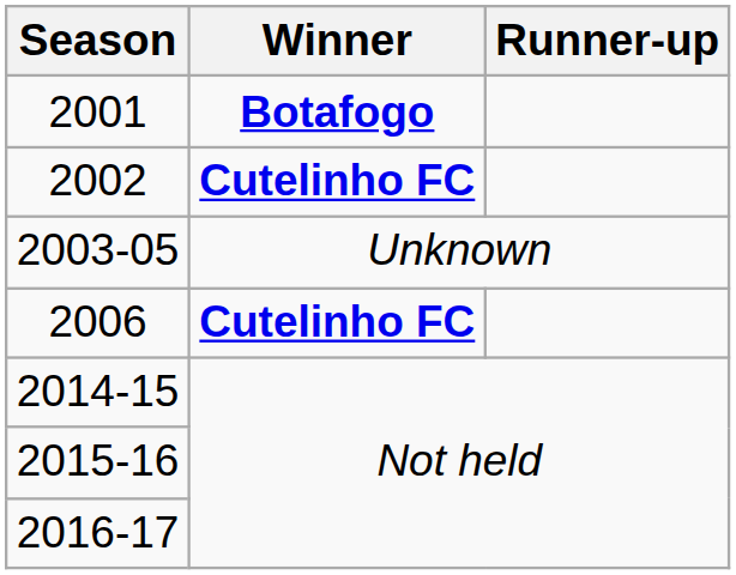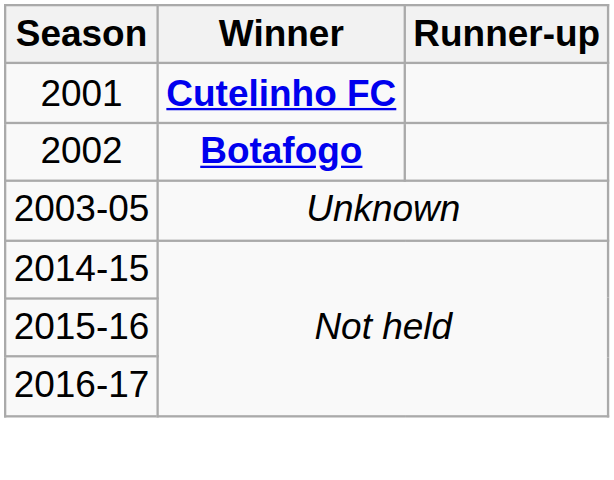2001 | Winner: Botafogo -> Cutelinho FC
2002 | Winner: Cutelinho FC -> Botafogo
- row: 2006 | Cutelinho FC
